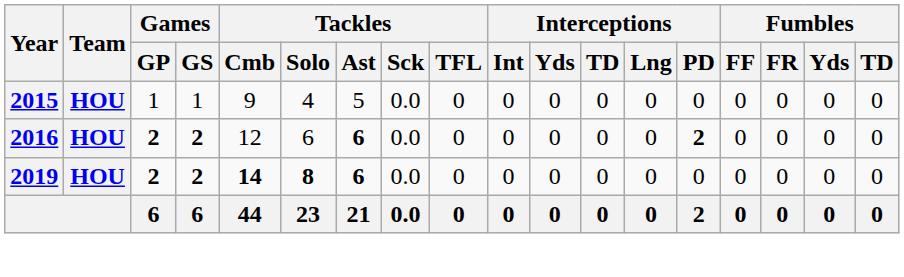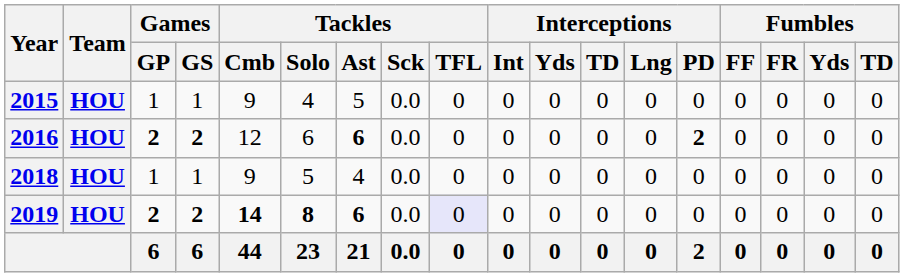+ row: 2018 | HOU | 1 | 1 | 9 | 5 | 4 | 0.0 | 0 | 0 | 0 | 0 | 0 | 0 | 0 | 0 | 0 | 0
2019 | Tackles / TFL: no background -> lavender background
